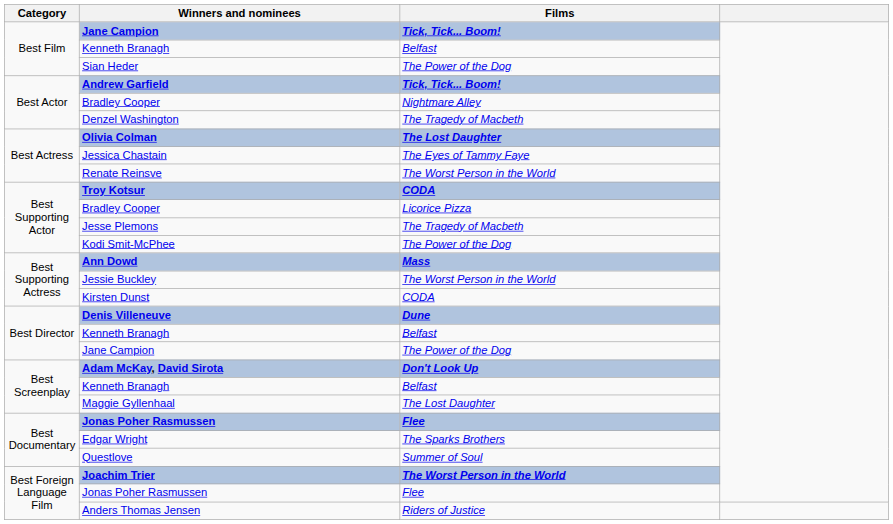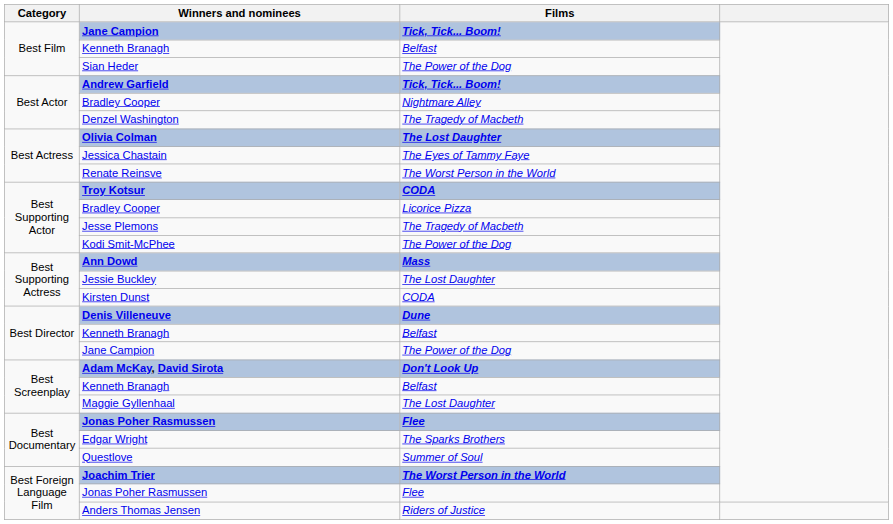Jessie Buckley | Films: The Worst Person in the World -> The Lost Daughter
